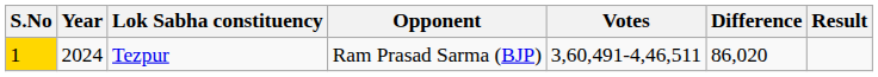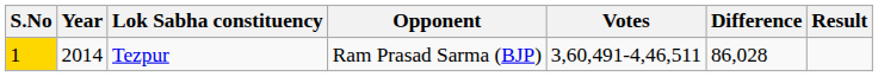Tezpur | Year: 2024 -> 2014
Tezpur | Difference: 86,020 -> 86,028
